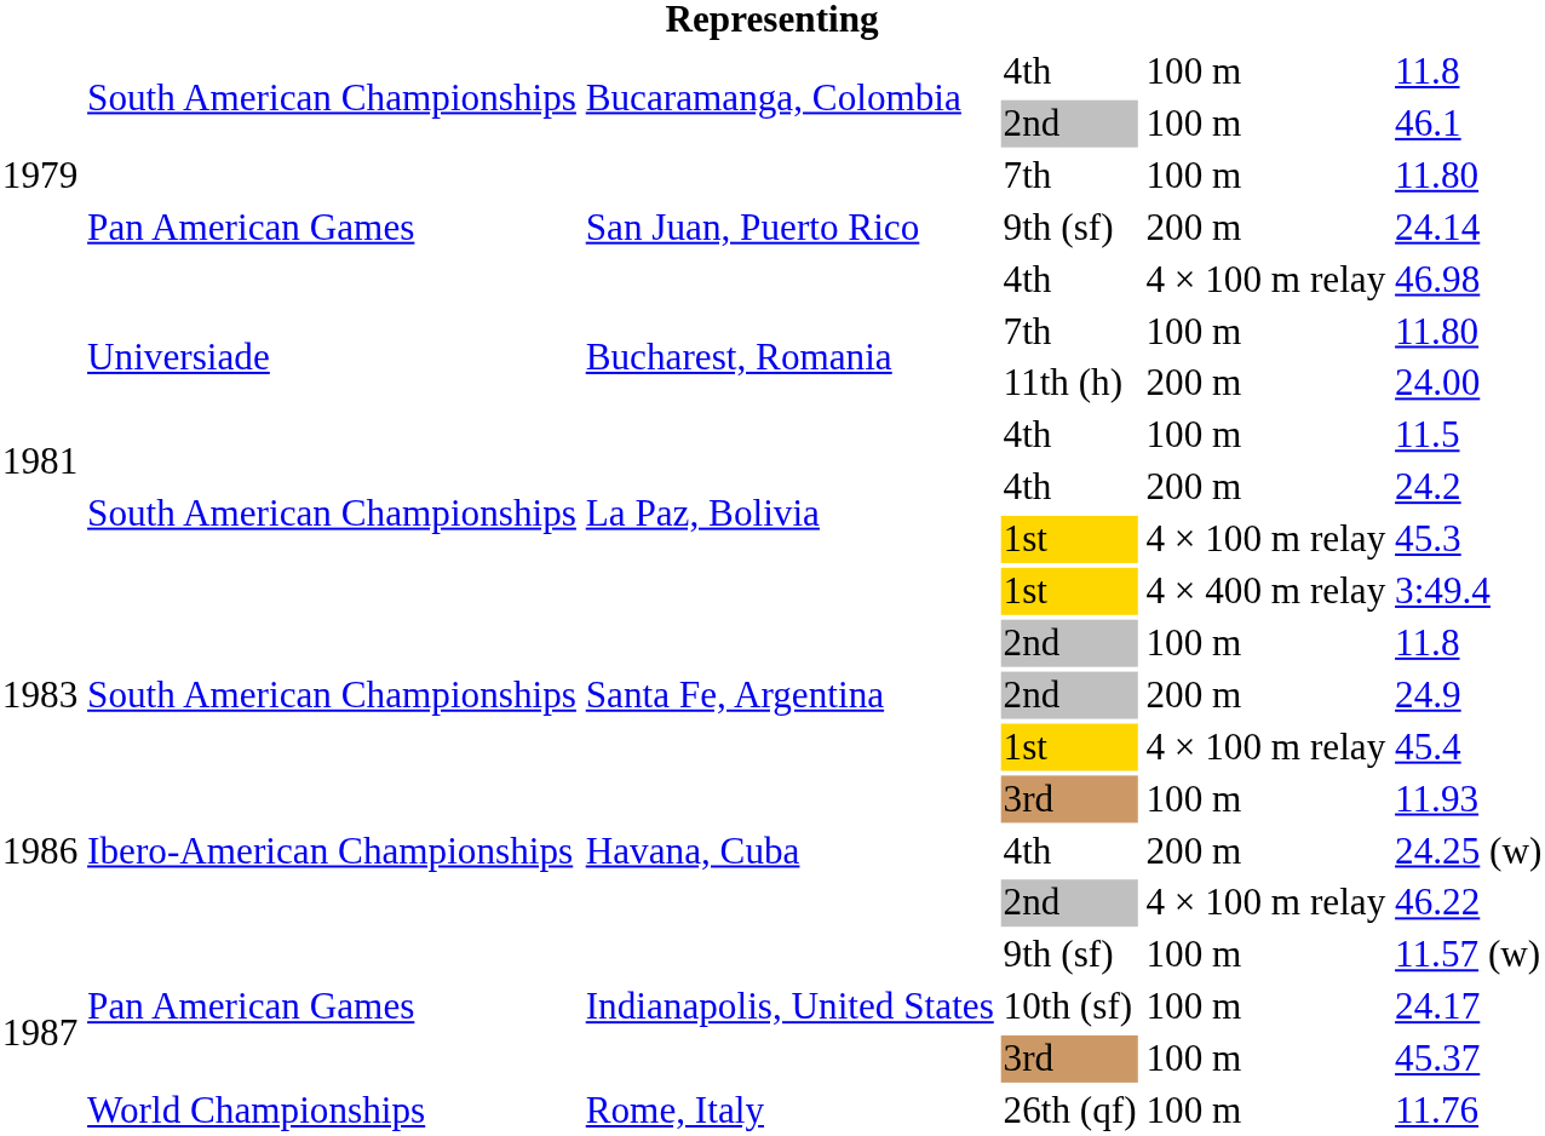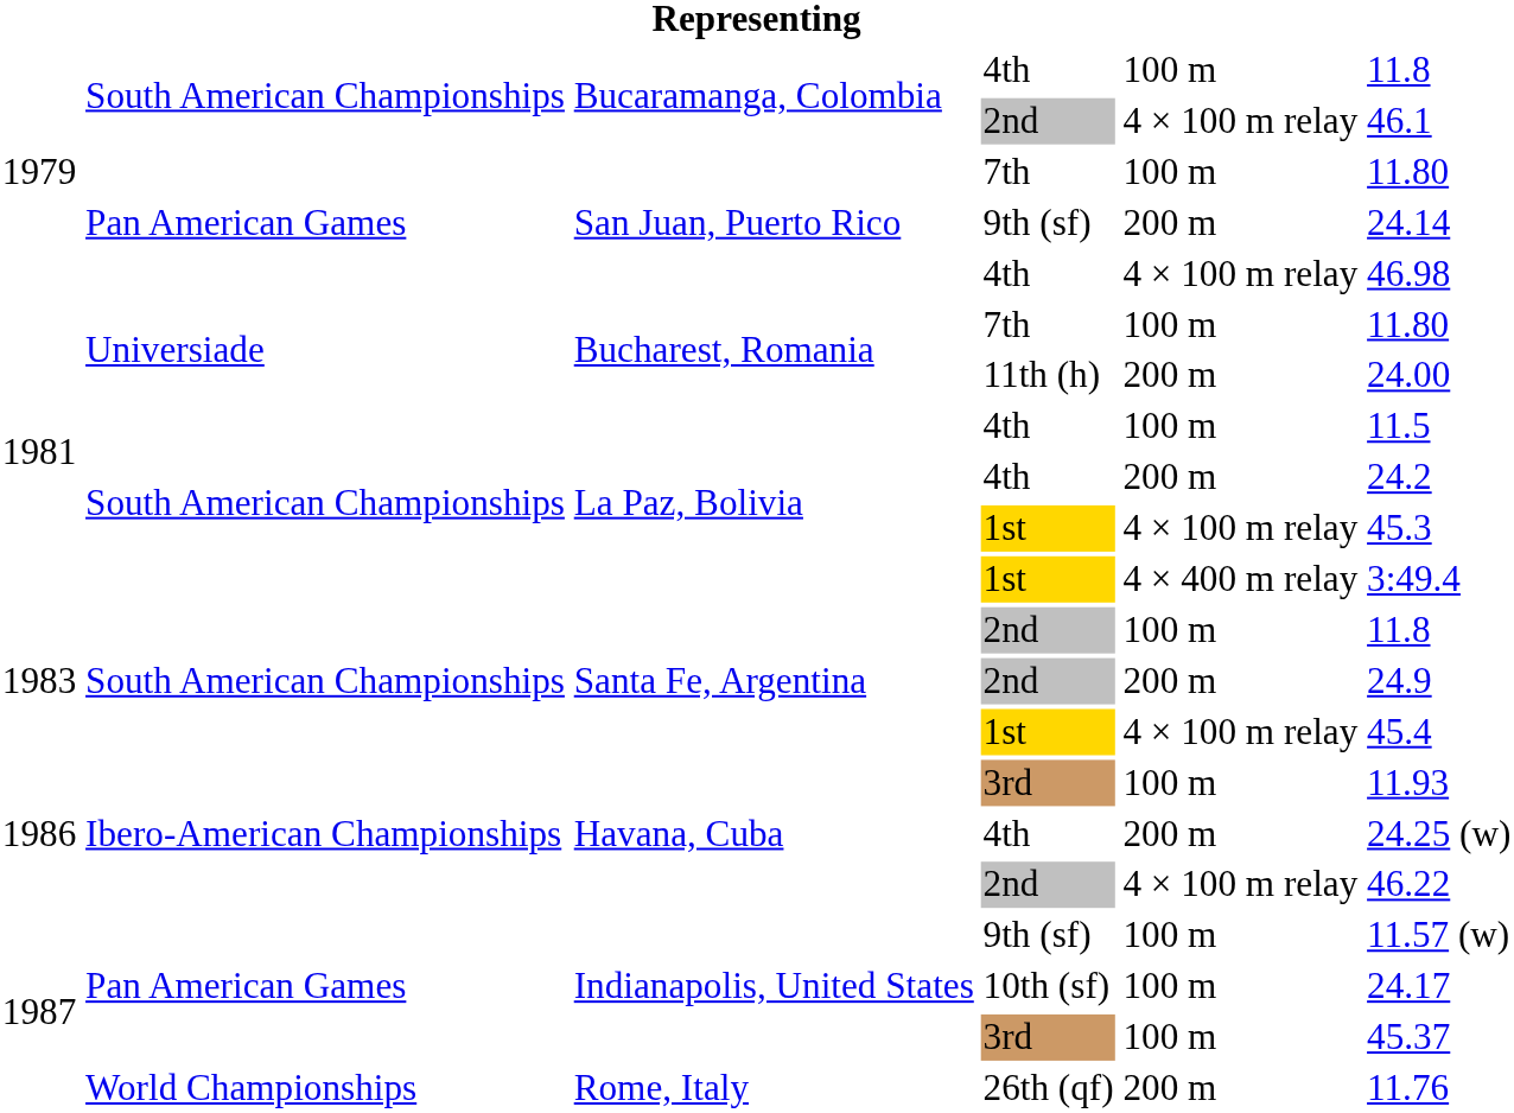Bucaramanga, Colombia / 2nd | column 5: 100 m -> 4 × 100 m relay
26th (qf) | column 5: 100 m -> 200 m
